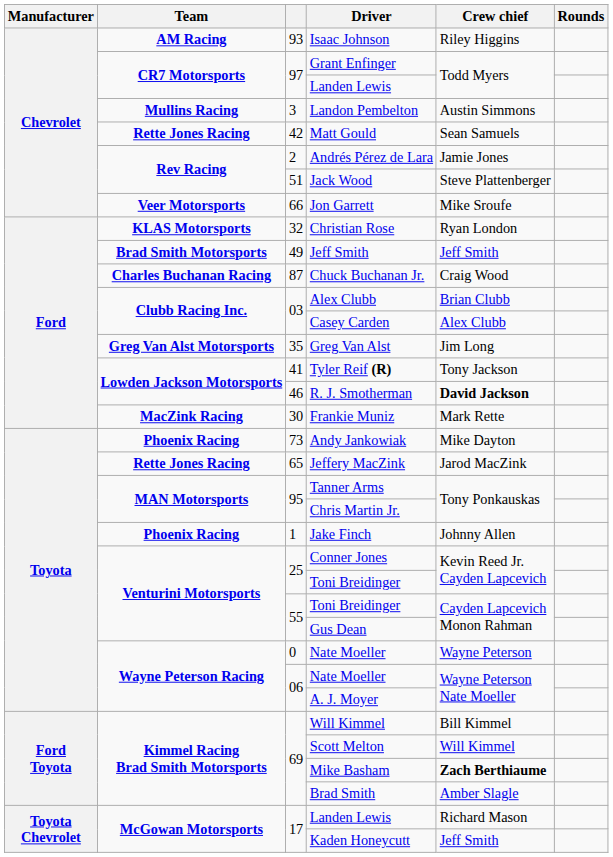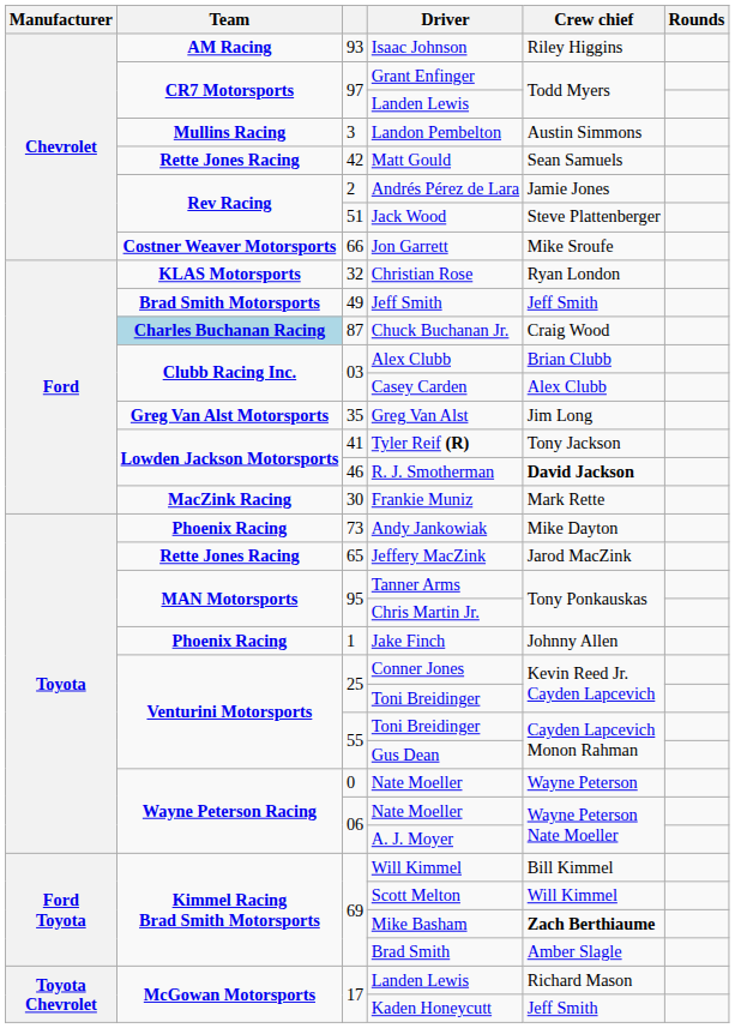Jon Garrett | Team: Veer Motorsports -> Costner Weaver Motorsports
Chuck Buchanan Jr. | Team: no background -> lightblue background
